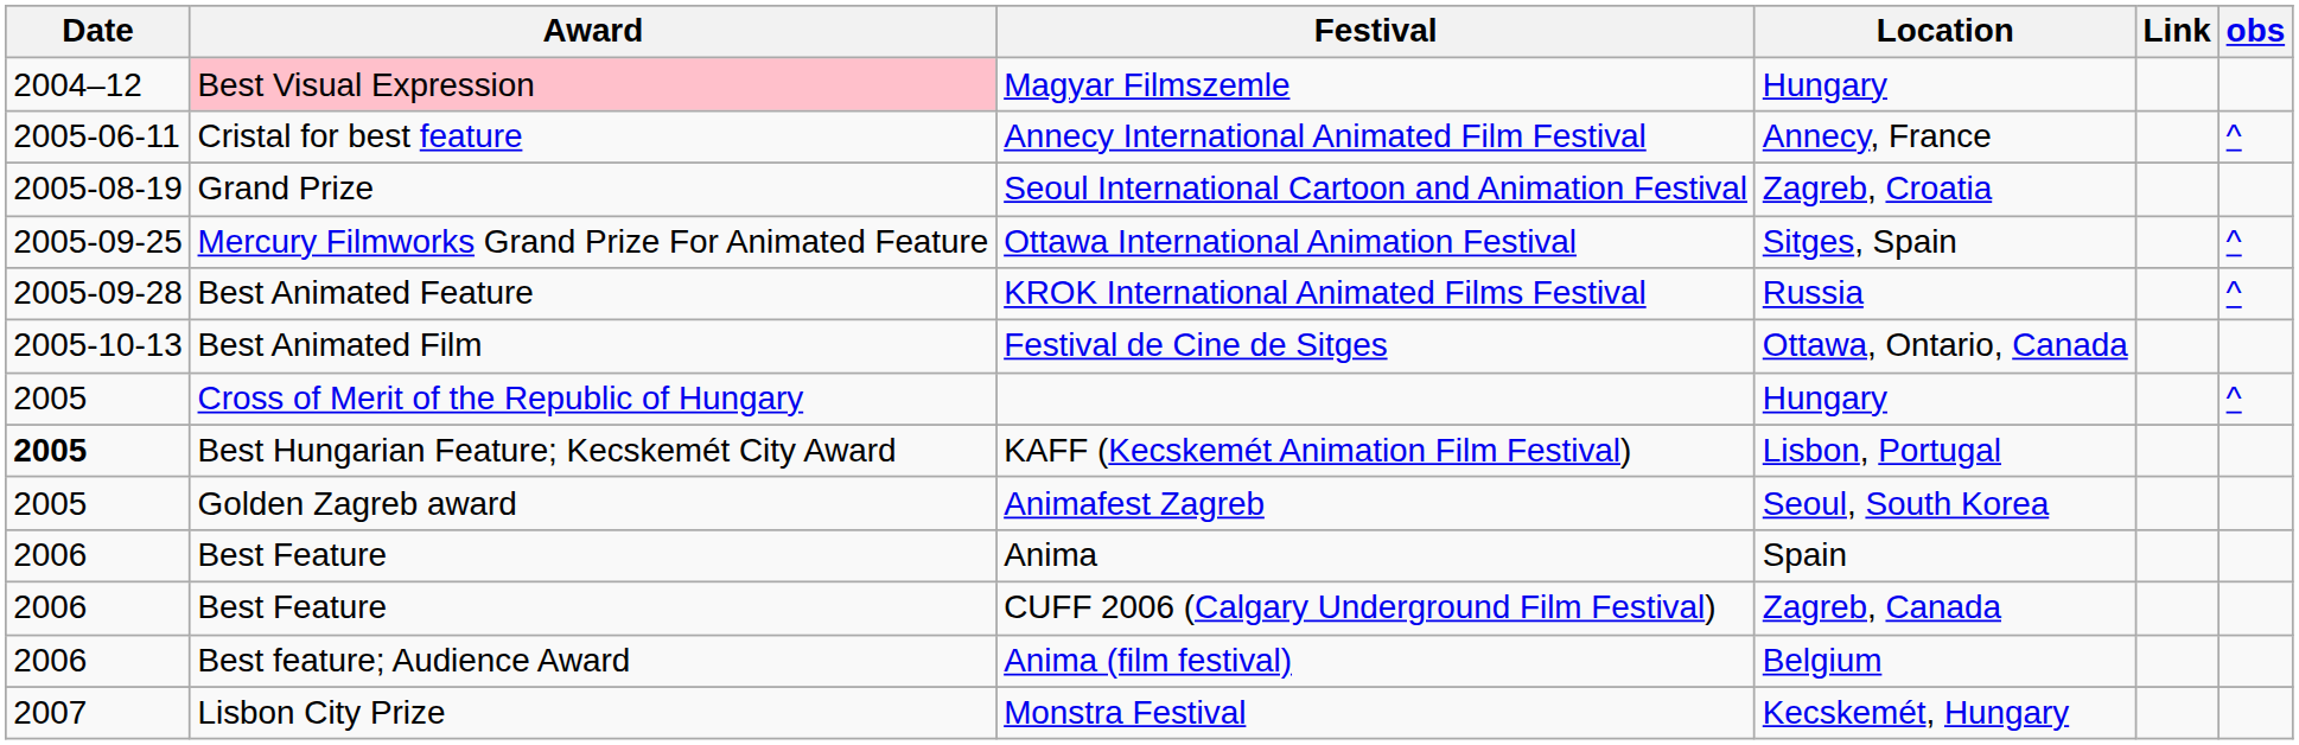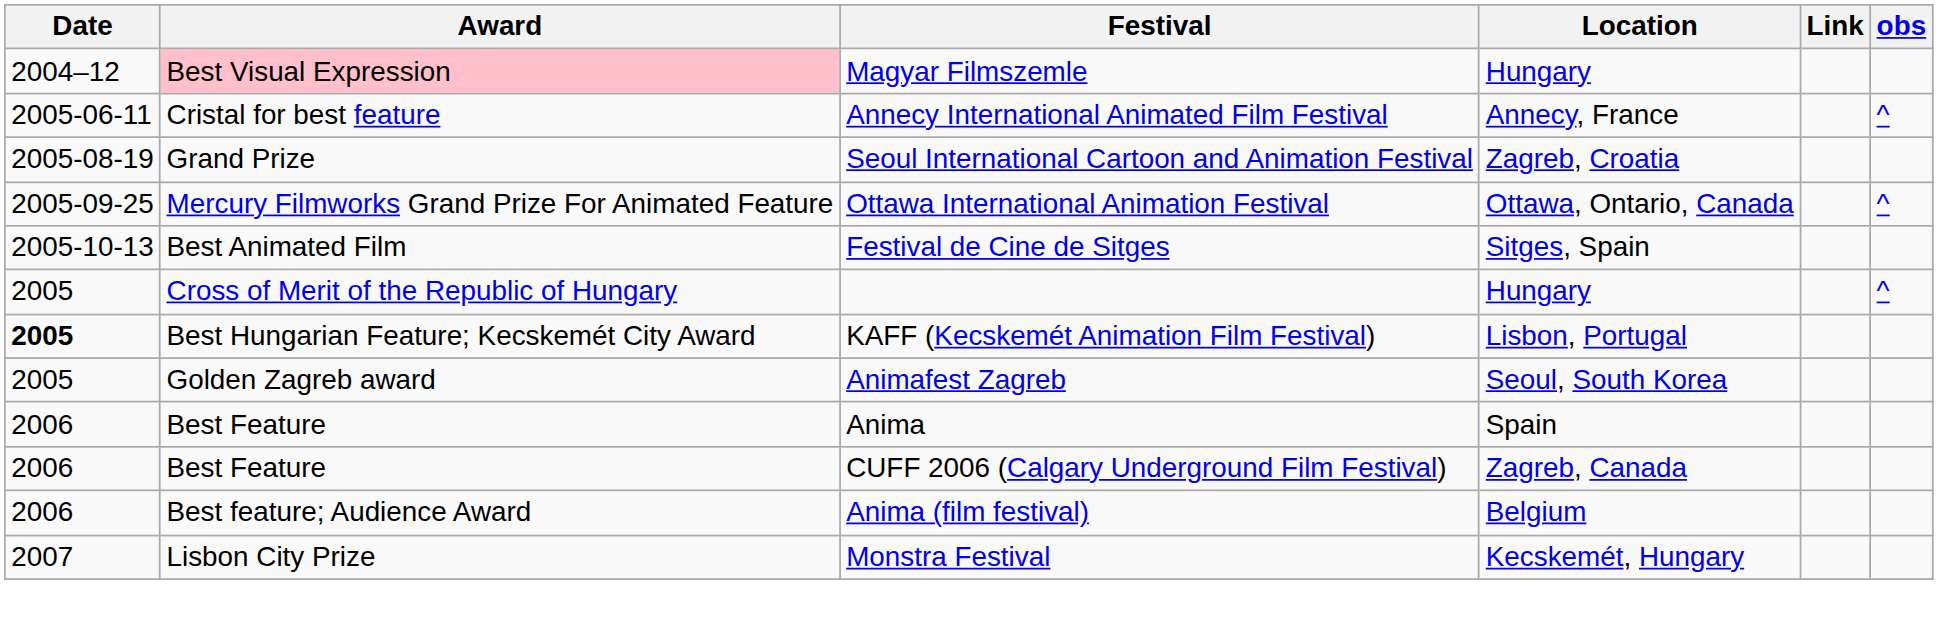Ottawa International Animation Festival | Location: Sitges, Spain -> Ottawa, Ontario, Canada
- row: 2005-09-28 | Best Animated Feature | KROK International Animated Films Festival | Russia | ^
Festival de Cine de Sitges | Location: Ottawa, Ontario, Canada -> Sitges, Spain
